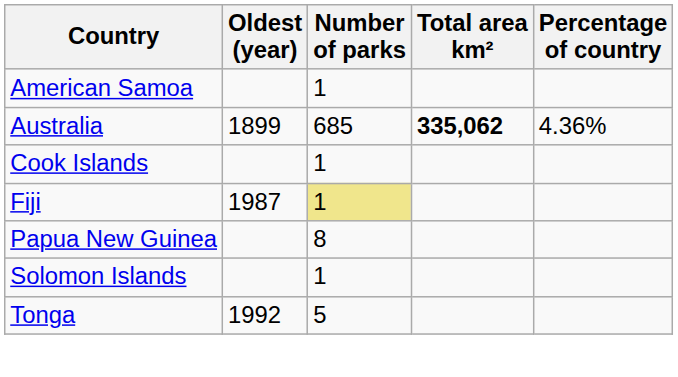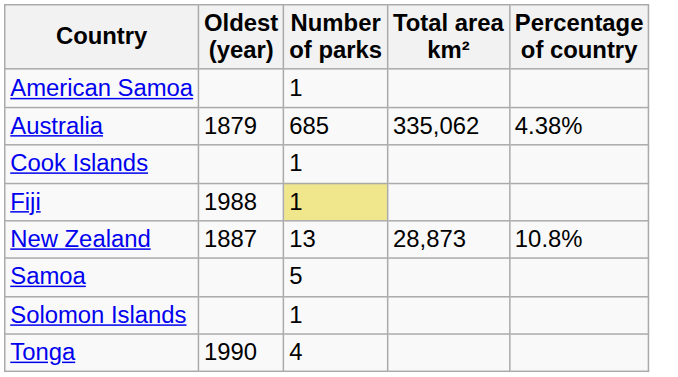Australia | Oldest (year): 1899 -> 1879
Australia | Total area km²: bold -> normal
Australia | Percentage of country: 4.36% -> 4.38%
Fiji | Oldest (year): 1987 -> 1988
+ row: New Zealand | 1887 | 13 | 28,873 | 10.8%
- row: Papua New Guinea | 8
+ row: Samoa | 5
Tonga | Oldest (year): 1992 -> 1990
Tonga | Number of parks: 5 -> 4
